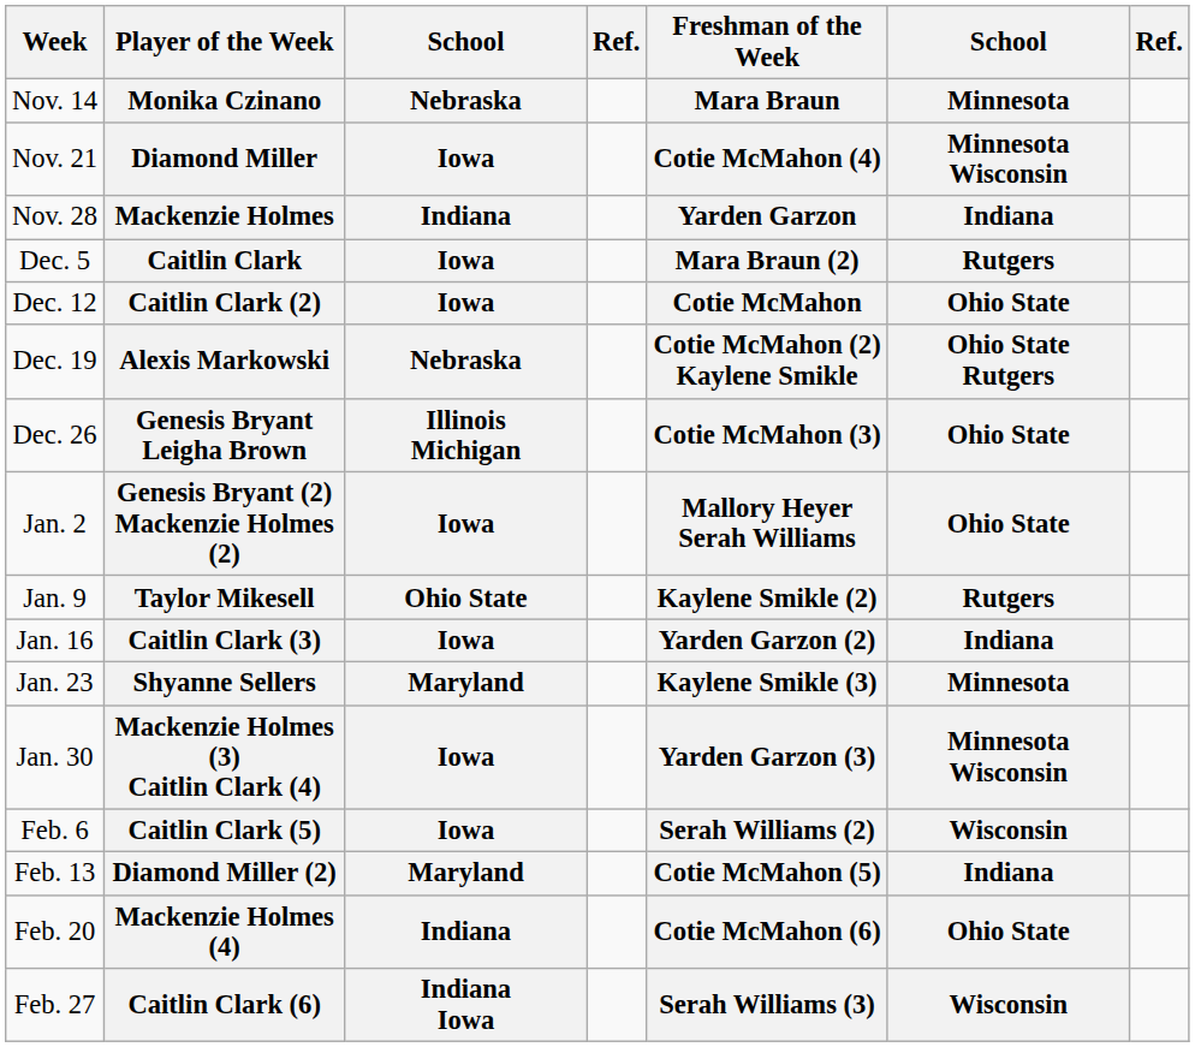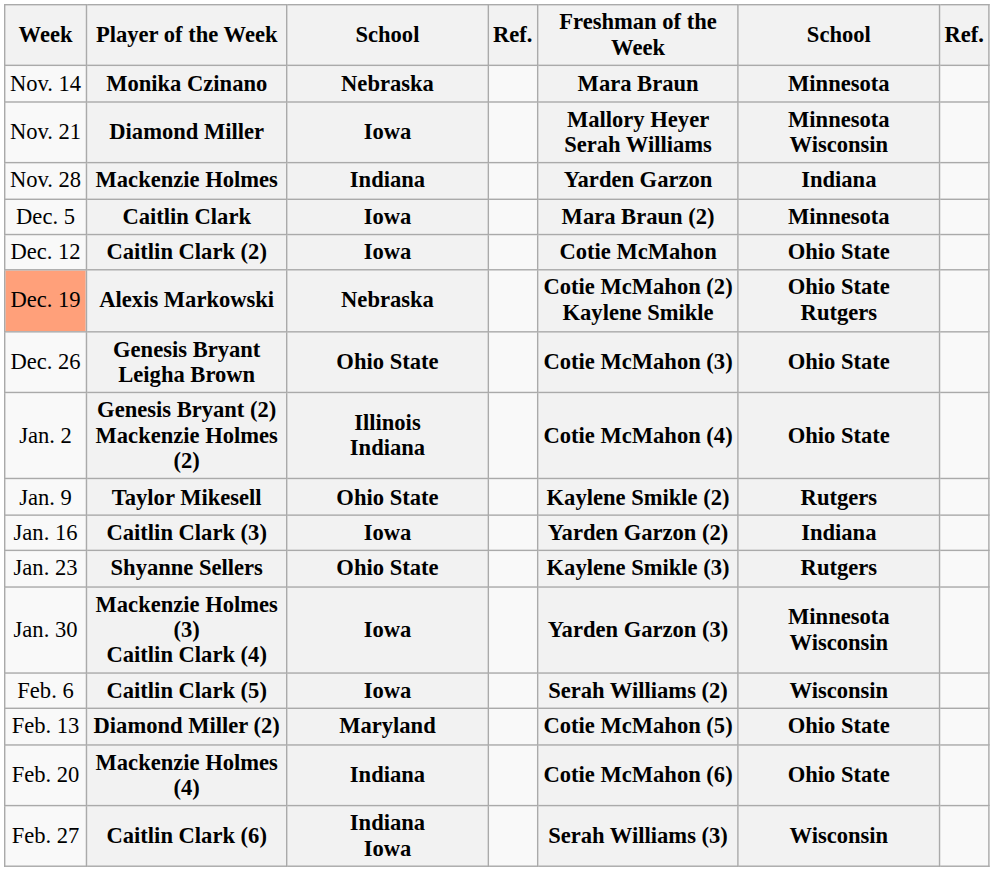Diamond Miller | Freshman of the Week: Cotie McMahon (4) -> Mallory Heyer Serah Williams
Caitlin Clark | column 6: Rutgers -> Minnesota
Alexis Markowski | Week: no background -> lightsalmon background
Genesis Bryant Leigha Brown | column 3: Illinois Michigan -> Ohio State
Genesis Bryant (2) Mackenzie Holmes (2) | column 3: Iowa -> Illinois Indiana
Genesis Bryant (2) Mackenzie Holmes (2) | Freshman of the Week: Mallory Heyer Serah Williams -> Cotie McMahon (4)
Shyanne Sellers | column 3: Maryland -> Ohio State
Shyanne Sellers | column 6: Minnesota -> Rutgers
Diamond Miller (2) | column 6: Indiana -> Ohio State
